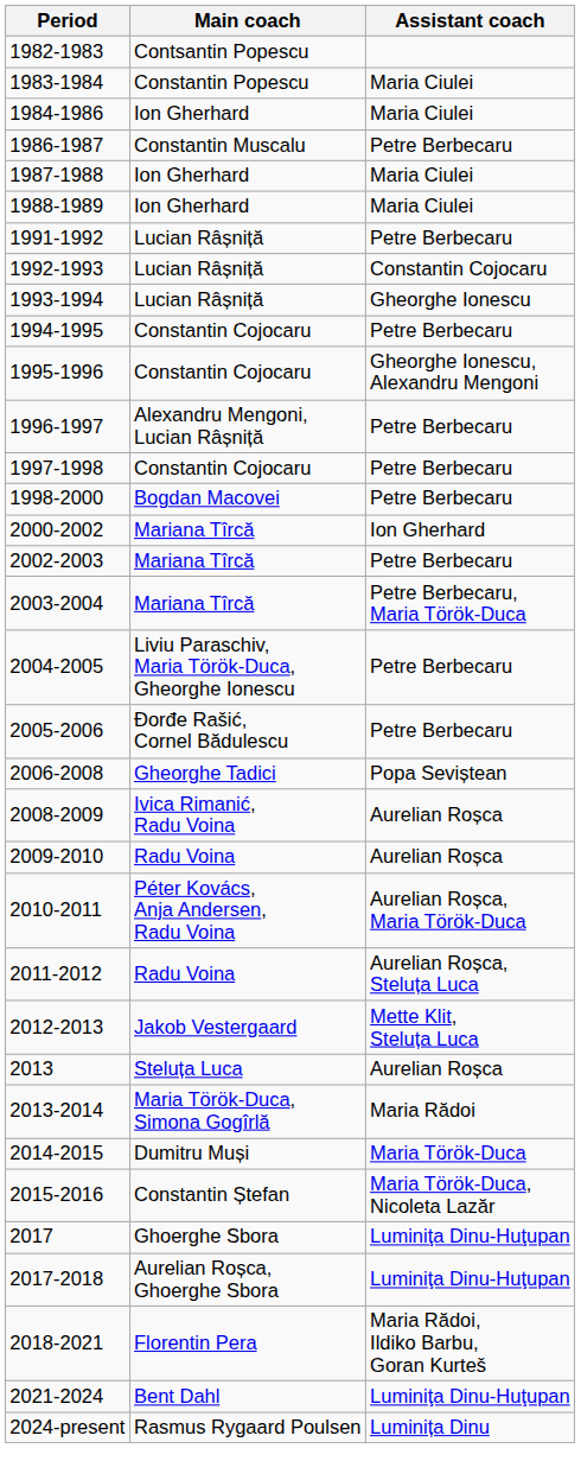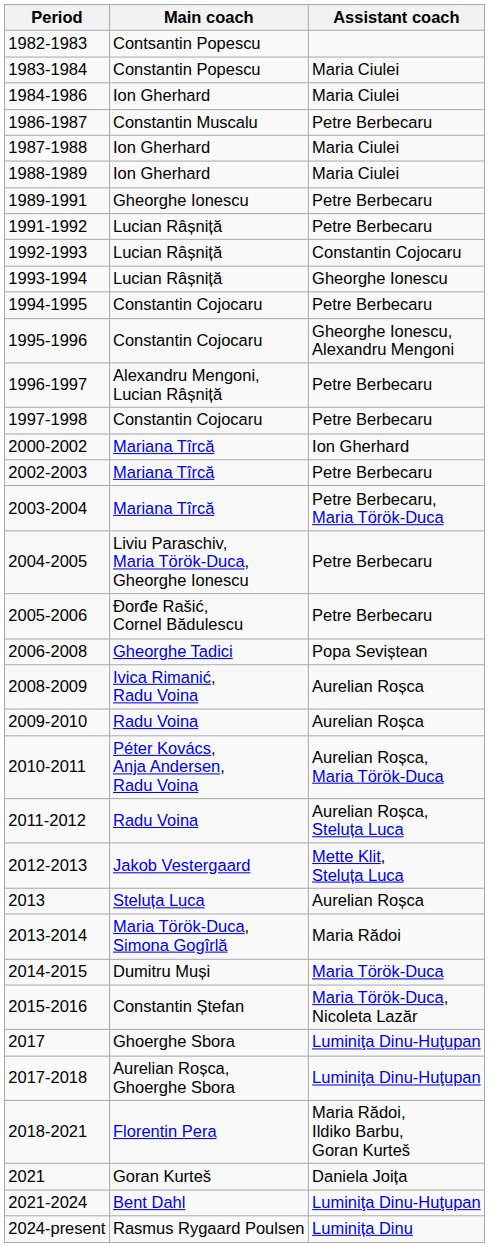+ row: 1989-1991 | Gheorghe Ionescu | Petre Berbecaru
- row: 1998-2000 | Bogdan Macovei | Petre Berbecaru
+ row: 2021 | Goran Kurteš | Daniela Joița
